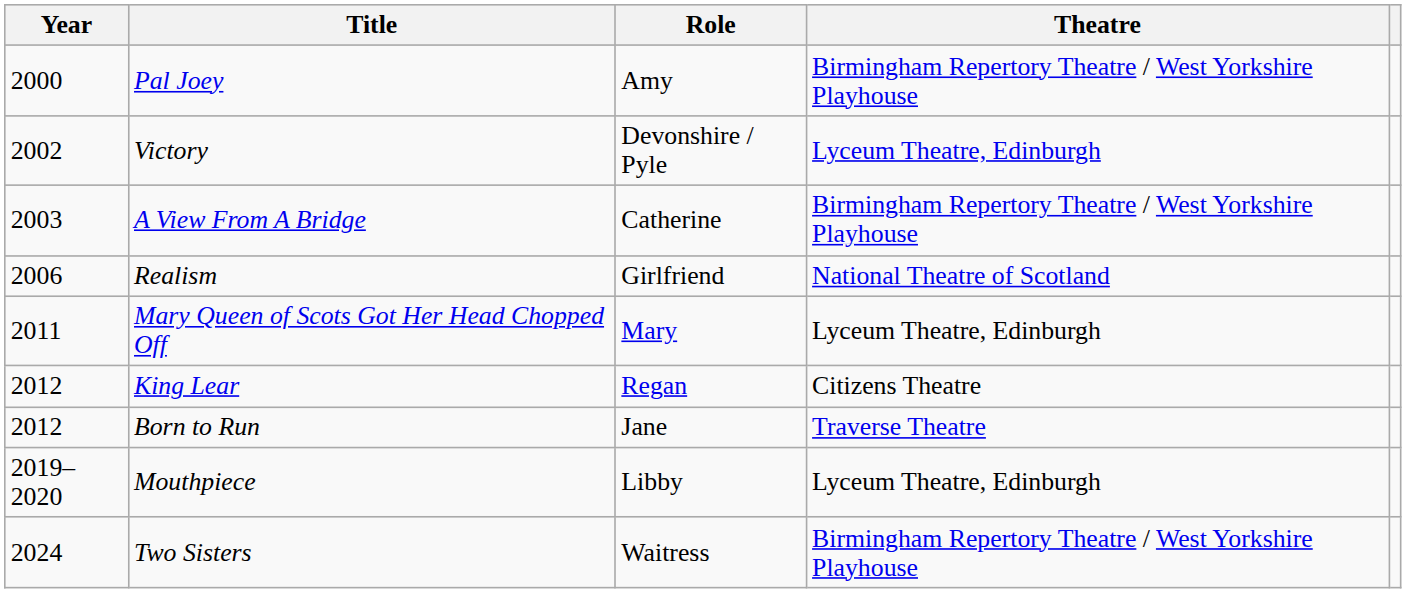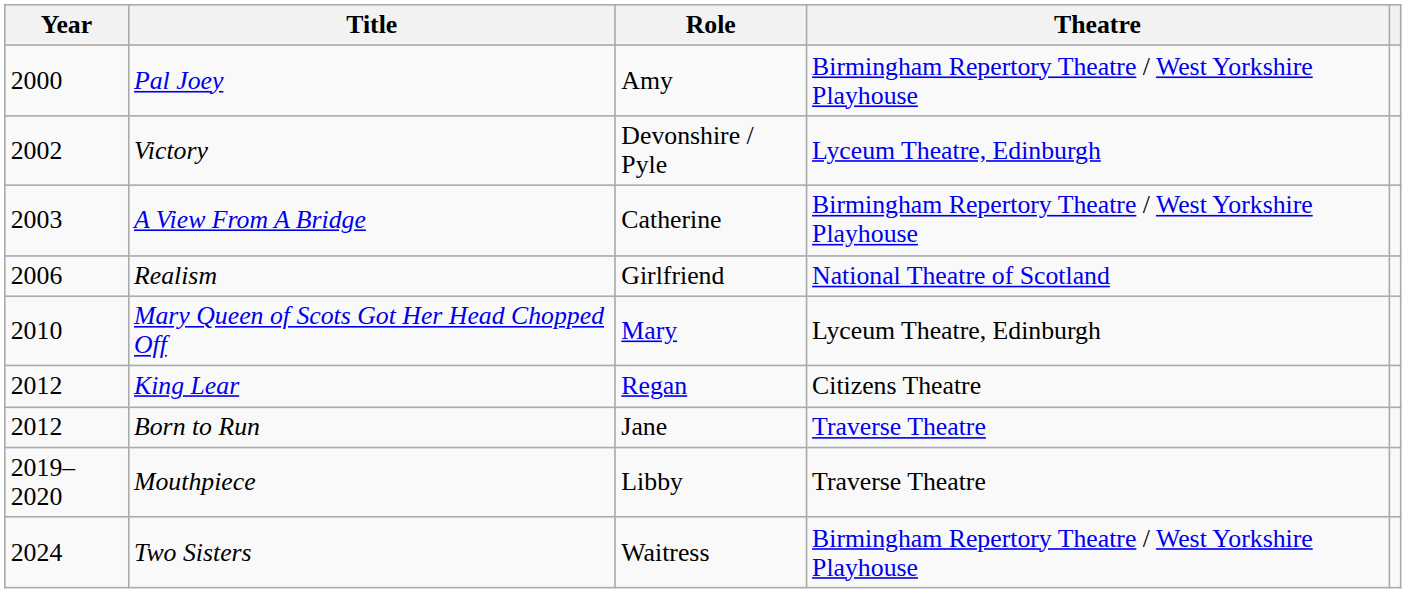Mary Queen of Scots Got Her Head Chopped Off | Year: 2011 -> 2010
Mouthpiece | Theatre: Lyceum Theatre, Edinburgh -> Traverse Theatre
